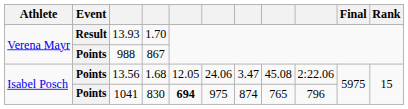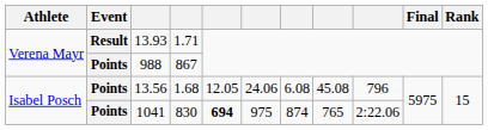13.93 | column 4: 1.70 -> 1.71
13.56 | column 7: 3.47 -> 6.08
13.56 | column 9: 2:22.06 -> 796
1041 | column 9: 796 -> 2:22.06
